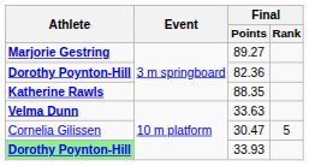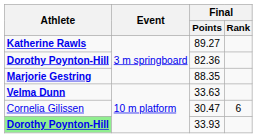89.27 | Athlete: Marjorie Gestring -> Katherine Rawls
88.35 | Athlete: Katherine Rawls -> Marjorie Gestring
30.47 | Final / Rank: 5 -> 6
